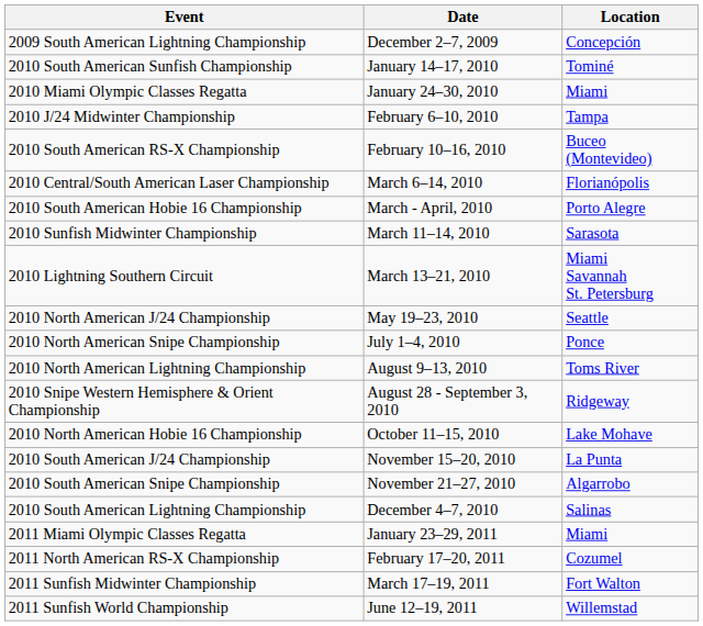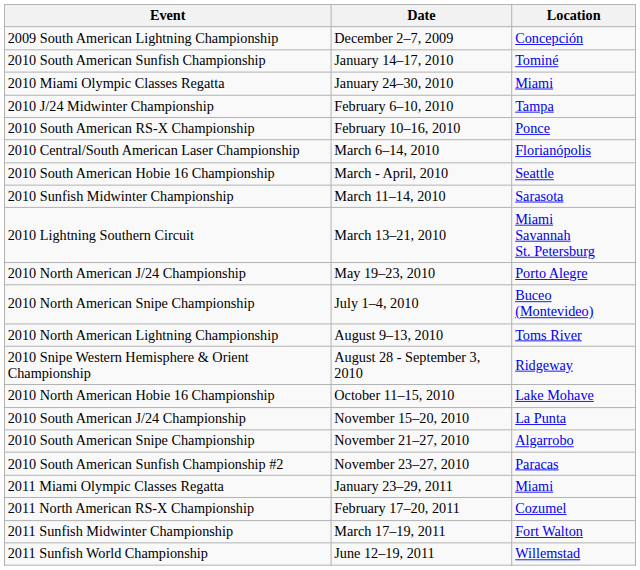2010 South American RS-X Championship | Location: Buceo (Montevideo) -> Ponce
2010 South American Hobie 16 Championship | Location: Porto Alegre -> Seattle
2010 North American J/24 Championship | Location: Seattle -> Porto Alegre
2010 North American Snipe Championship | Location: Ponce -> Buceo (Montevideo)
+ row: 2010 South American Sunfish Championship #2 | November 23–27, 2010 | Paracas
- row: 2010 South American Lightning Championship | December 4–7, 2010 | Salinas
